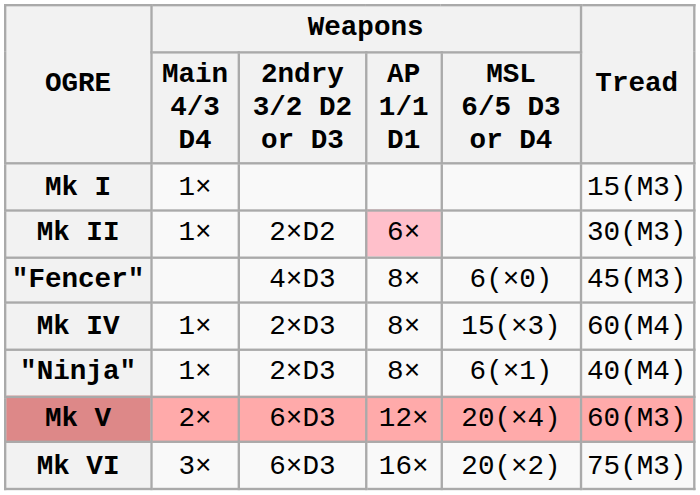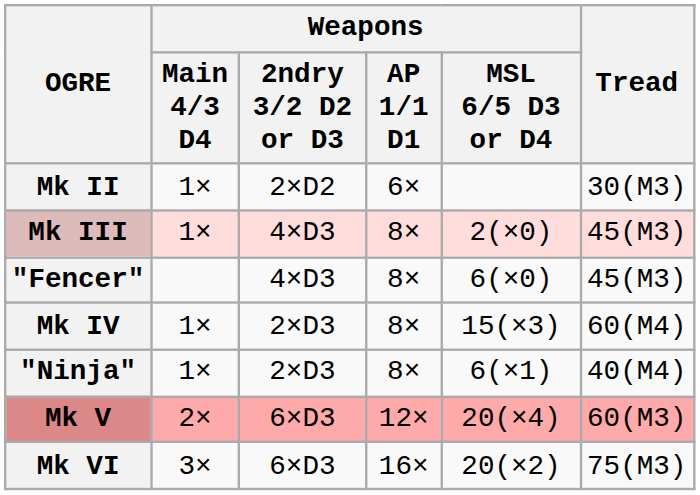- row: Mk I | 1× | 15(M3)
Mk II | Weapons / AP 1/1 D1: pink background -> no background
+ row: Mk III | 1× | 4×D3 | 8× | 2(×0) | 45(M3)
